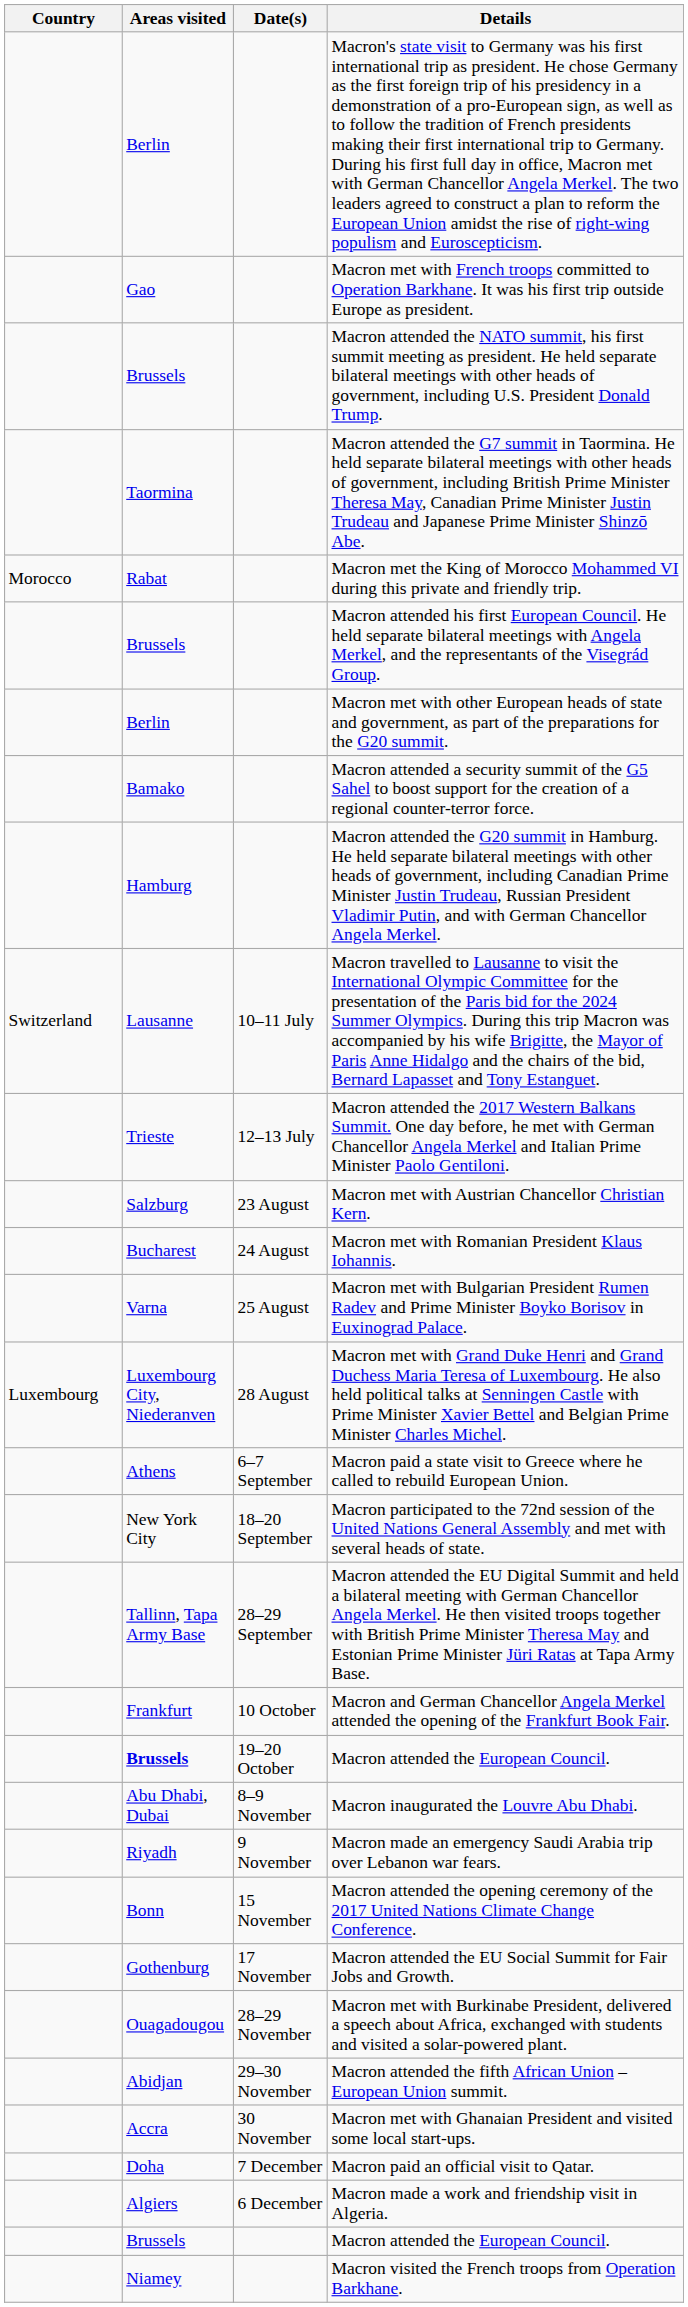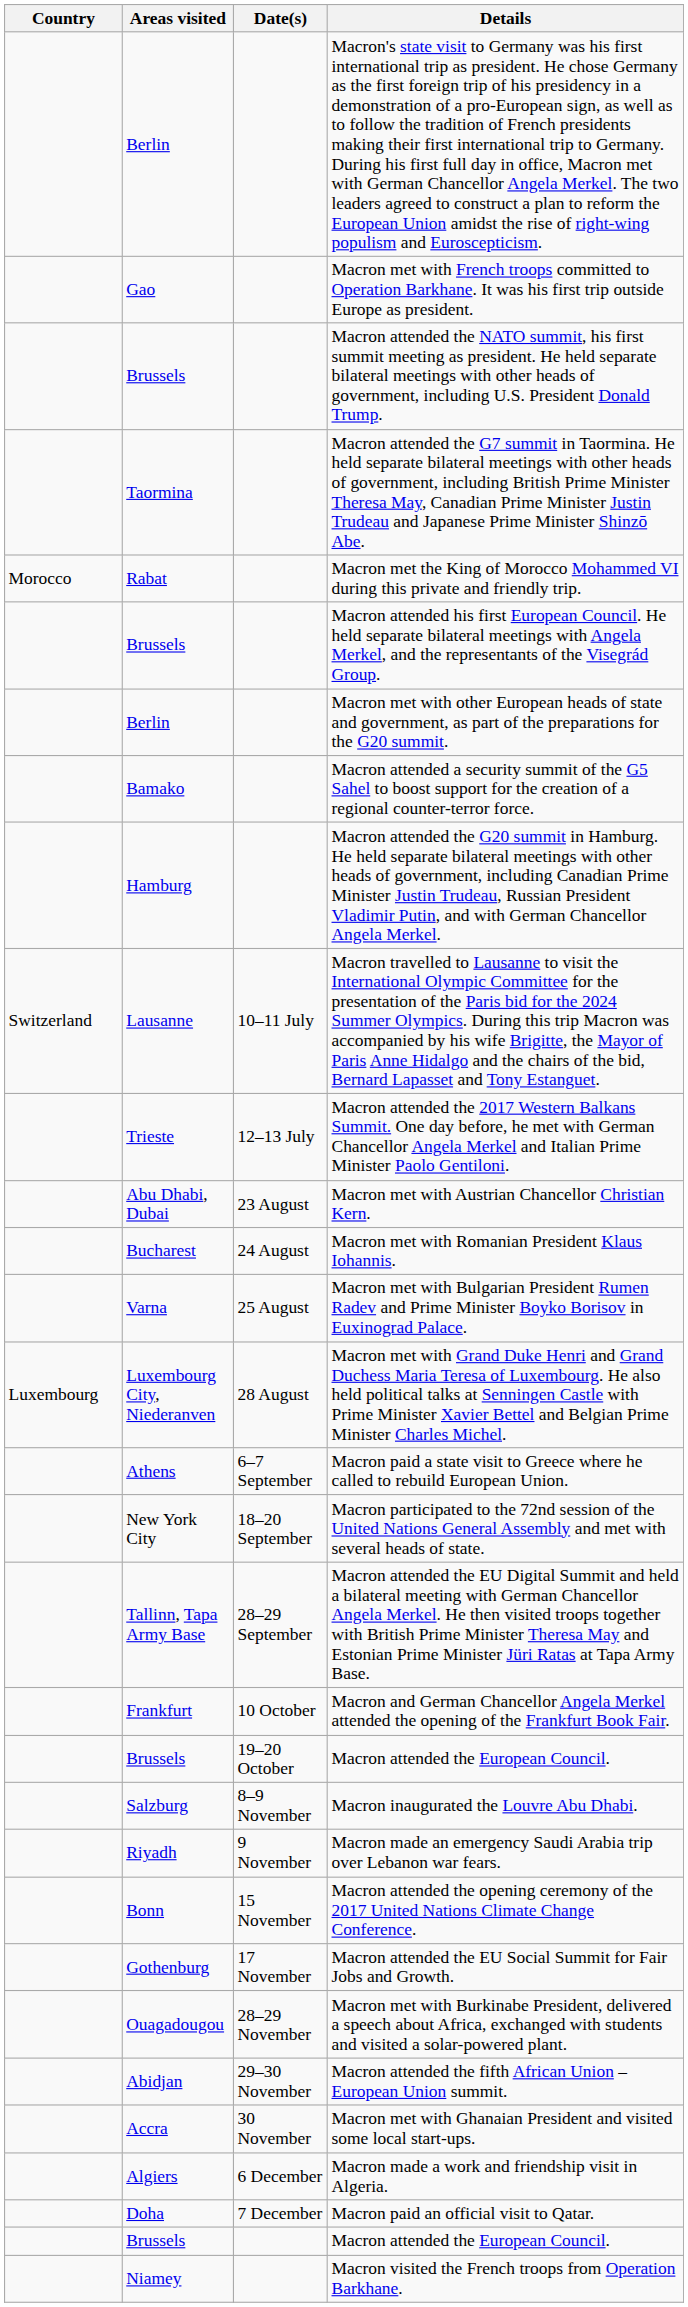Macron met with Austrian Chancellor Christian Kern. | Areas visited: Salzburg -> Abu Dhabi, Dubai
19–20 October / Macron attended the European Council. | Areas visited: bold -> normal
Macron inaugurated the Louvre Abu Dhabi. | Areas visited: Abu Dhabi, Dubai -> Salzburg
rows swapped: Macron made a work and friendship visit in Algeria. <-> Macron paid an official visit to Qatar.
